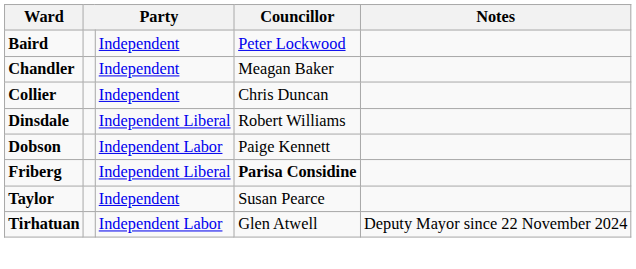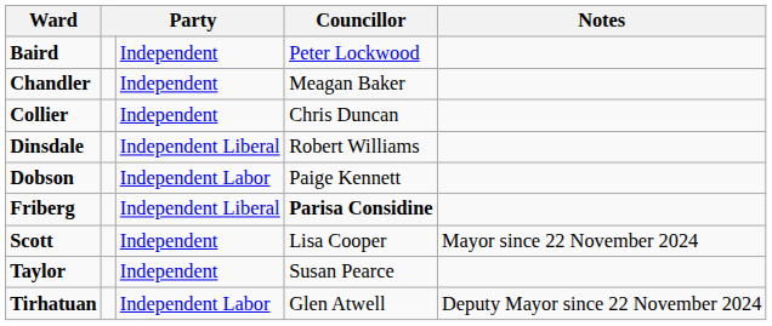+ row: Scott | Independent | Lisa Cooper | Mayor since 22 November 2024
